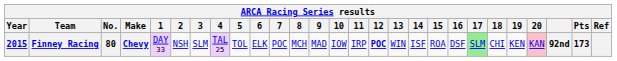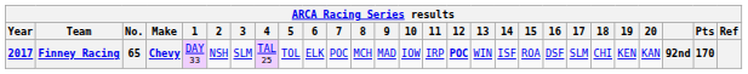Finney Racing | Year: 2015 -> 2017
Finney Racing | No.: 80 -> 65
Finney Racing | 17: lightgreen background -> no background
Finney Racing | 20: pink background -> no background
Finney Racing | Pts: 173 -> 170
